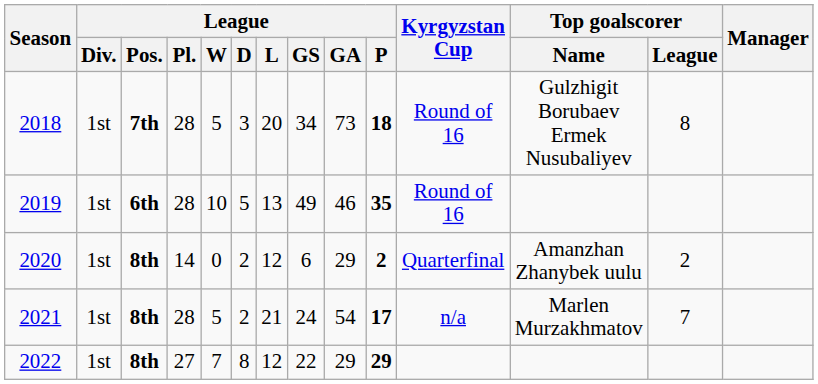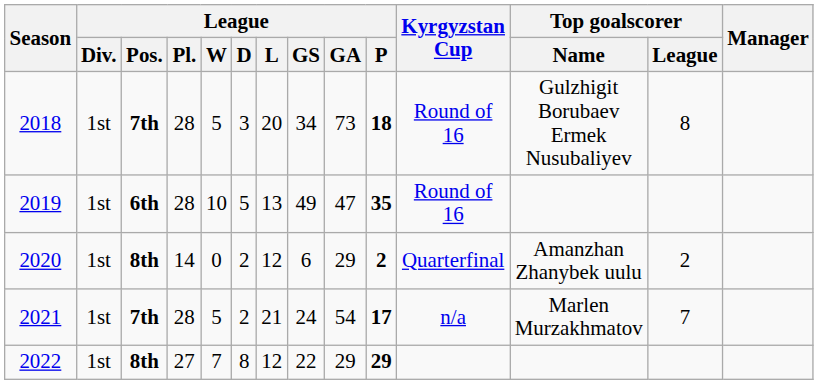2019 | League / GA: 46 -> 47
2021 | League / Pos.: 8th -> 7th
